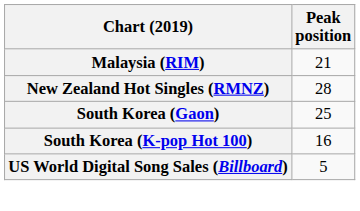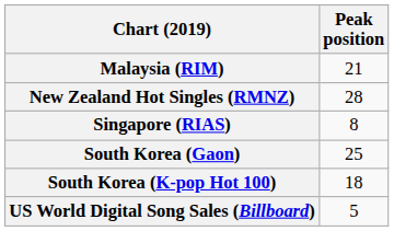+ row: Singapore (RIAS) | 8
South Korea (K-pop Hot 100) | Peak position: 16 -> 18
